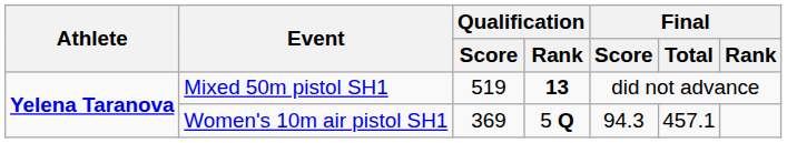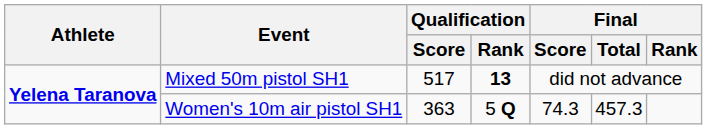Mixed 50m pistol SH1 | Qualification / Score: 519 -> 517
Women's 10m air pistol SH1 | Qualification / Score: 369 -> 363
Women's 10m air pistol SH1 | Final / Score: 94.3 -> 74.3
Women's 10m air pistol SH1 | Final / Total: 457.1 -> 457.3
